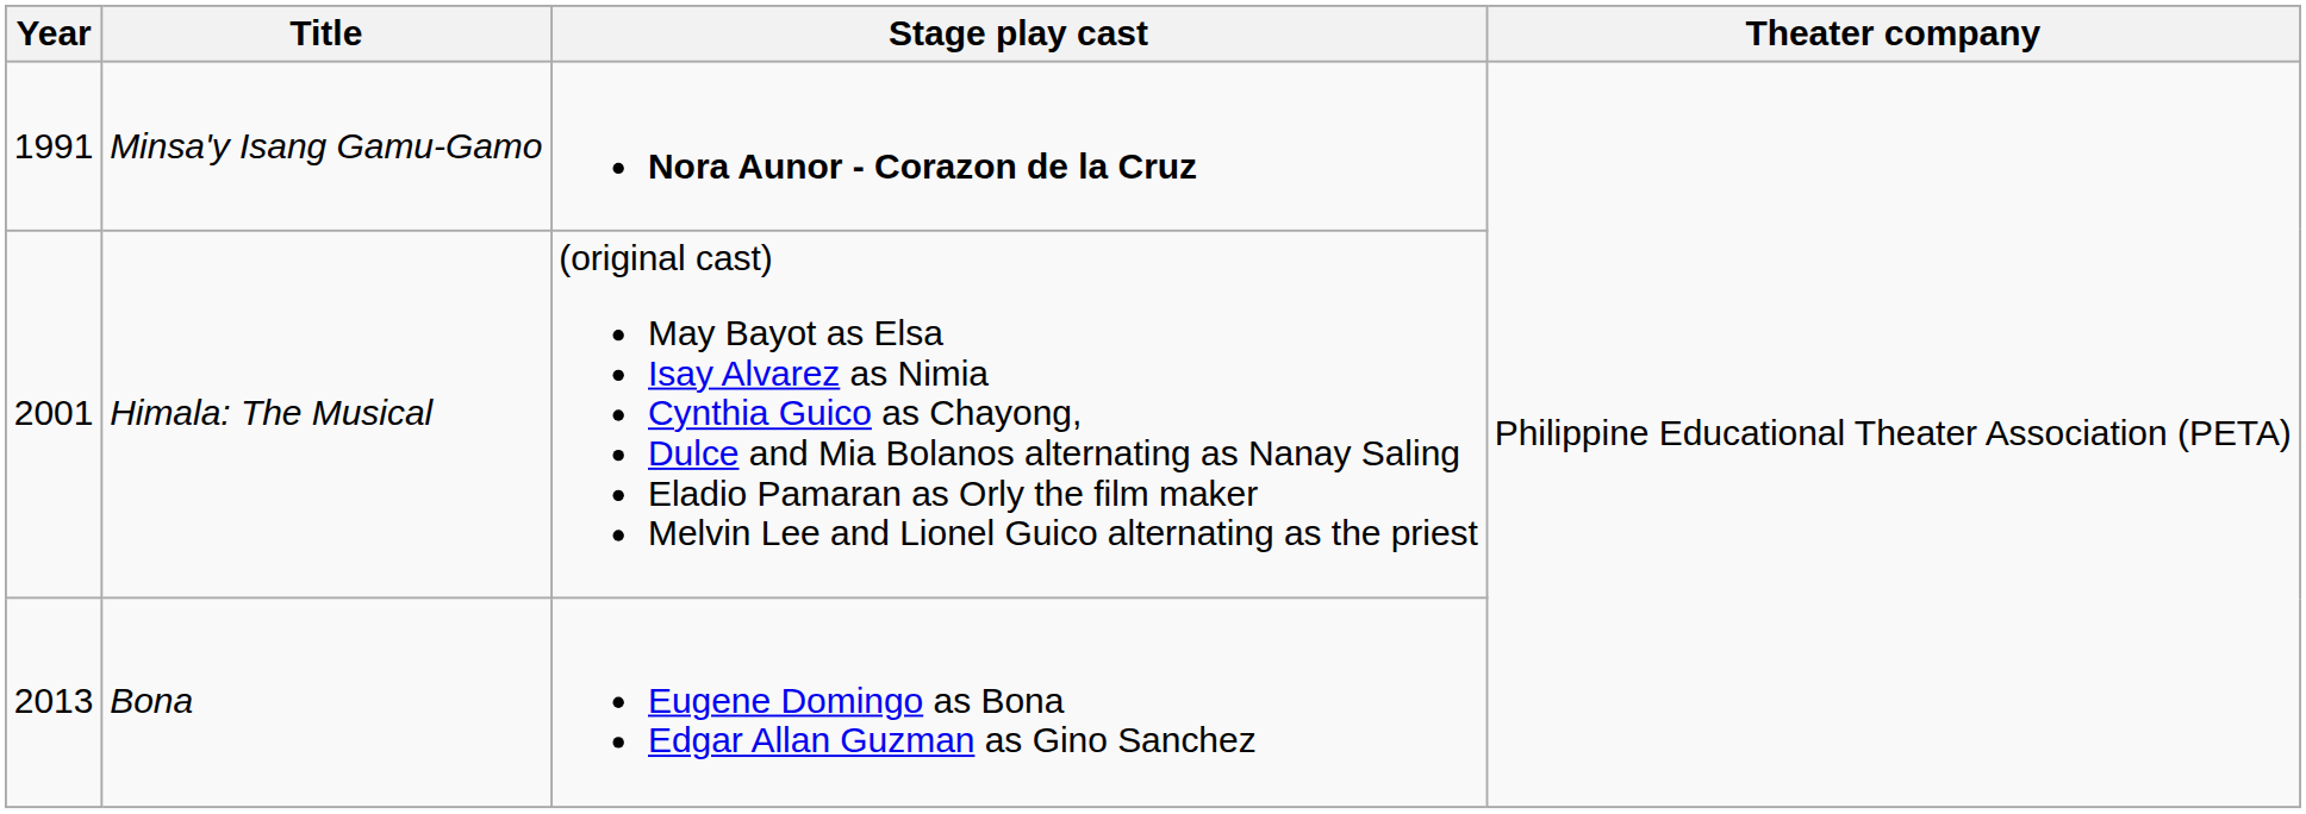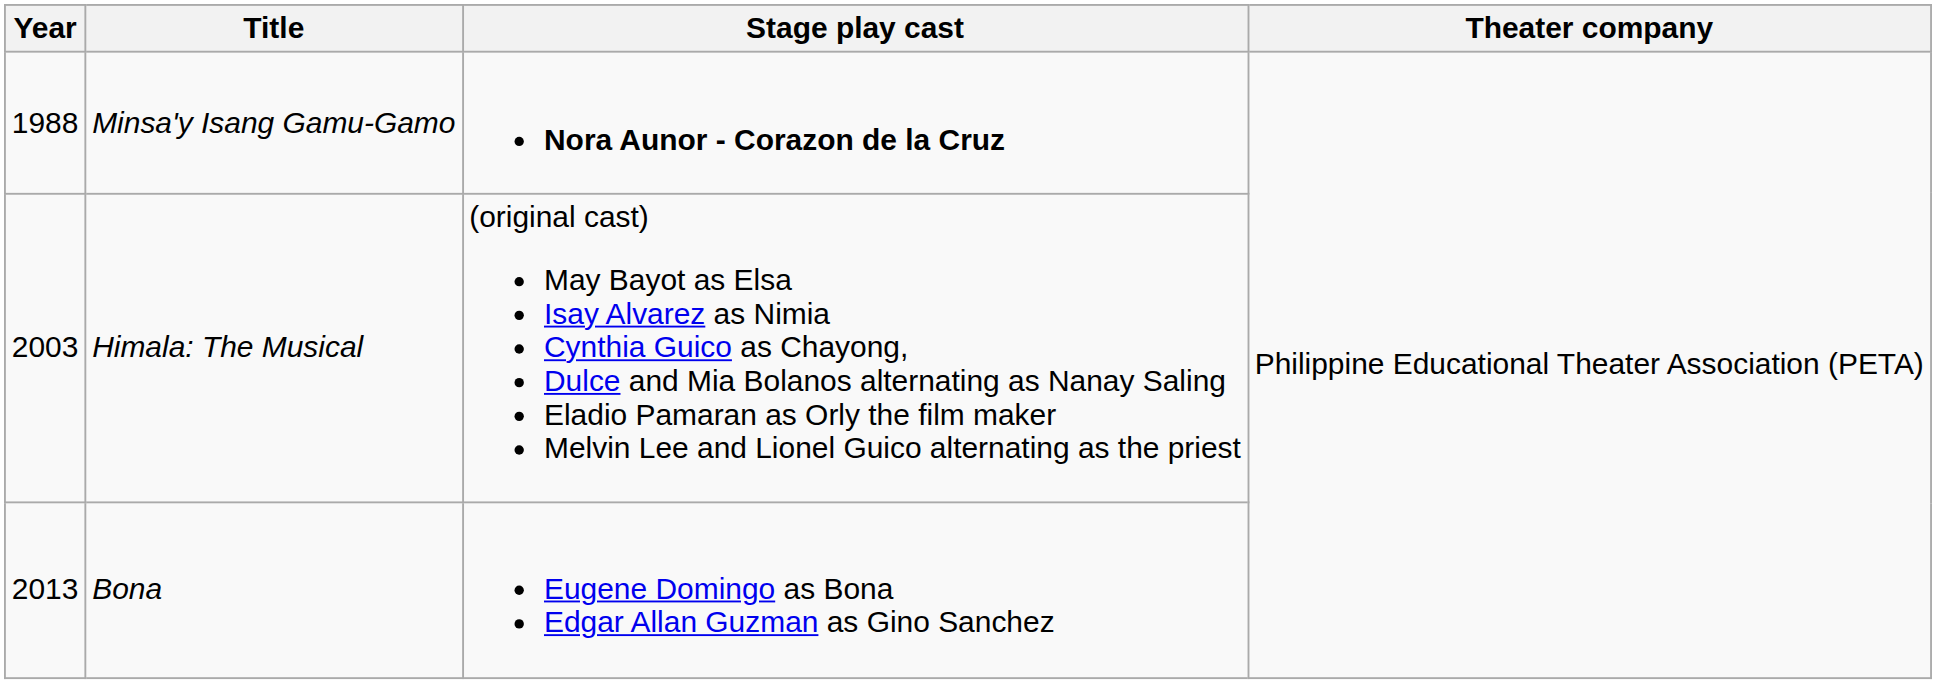Minsa'y Isang Gamu-Gamo | Year: 1991 -> 1988
Himala: The Musical | Year: 2001 -> 2003
